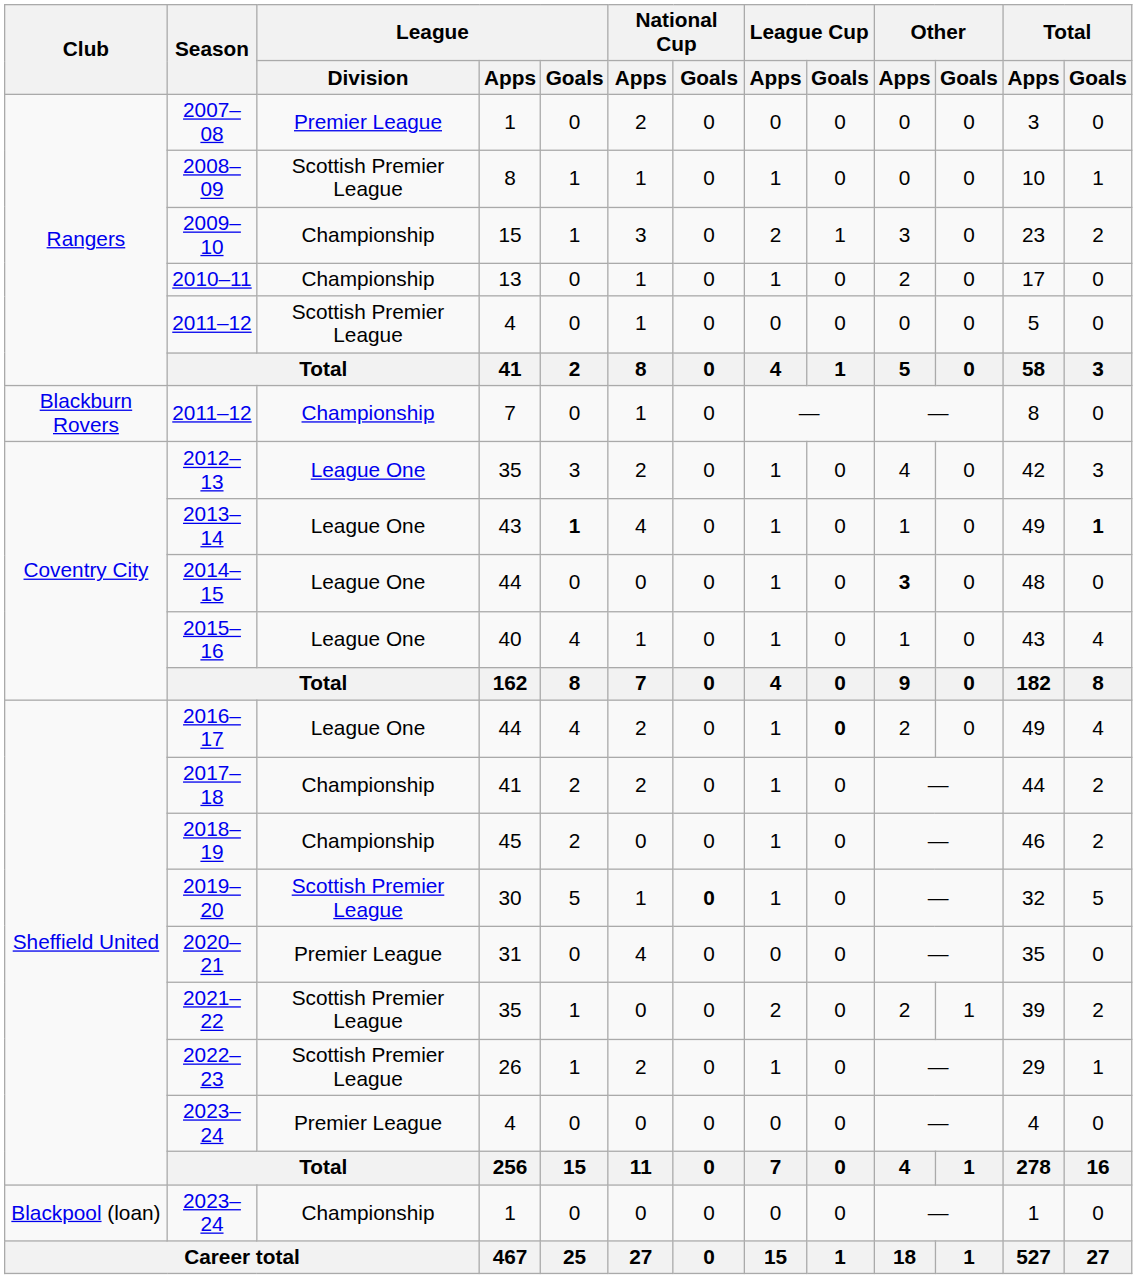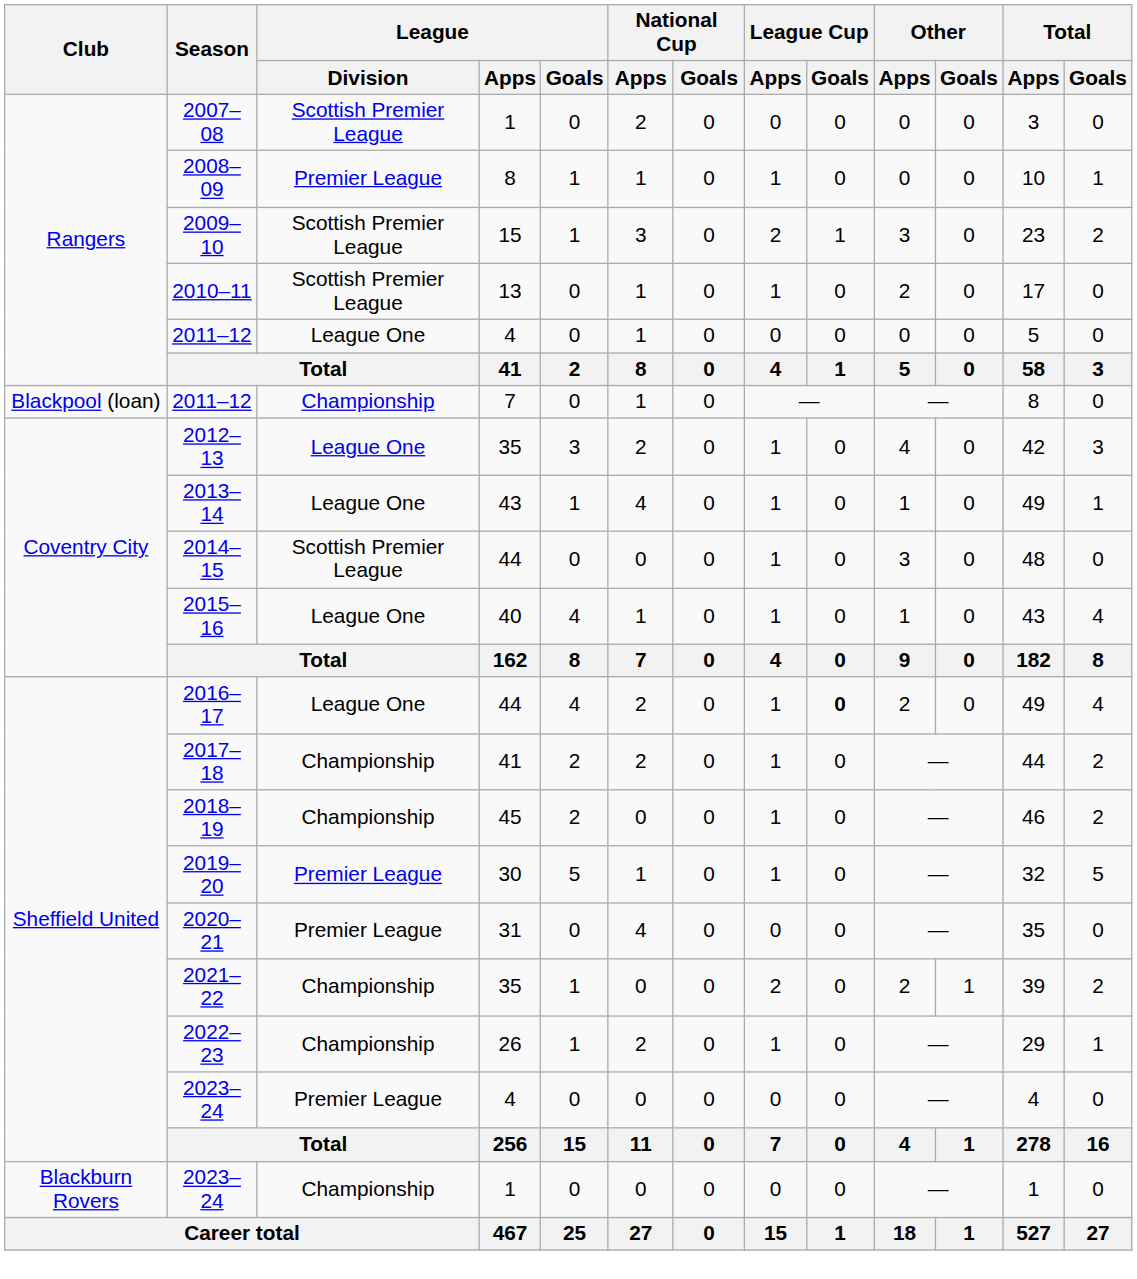2007–08 | League / Division: Premier League -> Scottish Premier League
2008–09 | League / Division: Scottish Premier League -> Premier League
2009–10 | League / Division: Championship -> Scottish Premier League
2010–11 | League / Division: Championship -> Scottish Premier League
2011–12 / 4 | League / Division: Scottish Premier League -> League One
2011–12 / 7 | Club: Blackburn Rovers -> Blackpool (loan)
2013–14 | League / Goals: bold -> normal
2013–14 | Total / Goals: bold -> normal
2014–15 | League / Division: League One -> Scottish Premier League
2014–15 | Other / Apps: bold -> normal
2019–20 | League / Division: Scottish Premier League -> Premier League
2019–20 | National Cup / Goals: bold -> normal
2021–22 | League / Division: Scottish Premier League -> Championship
2022–23 | League / Division: Scottish Premier League -> Championship
2023–24 / 1 | Club: Blackpool (loan) -> Blackburn Rovers
